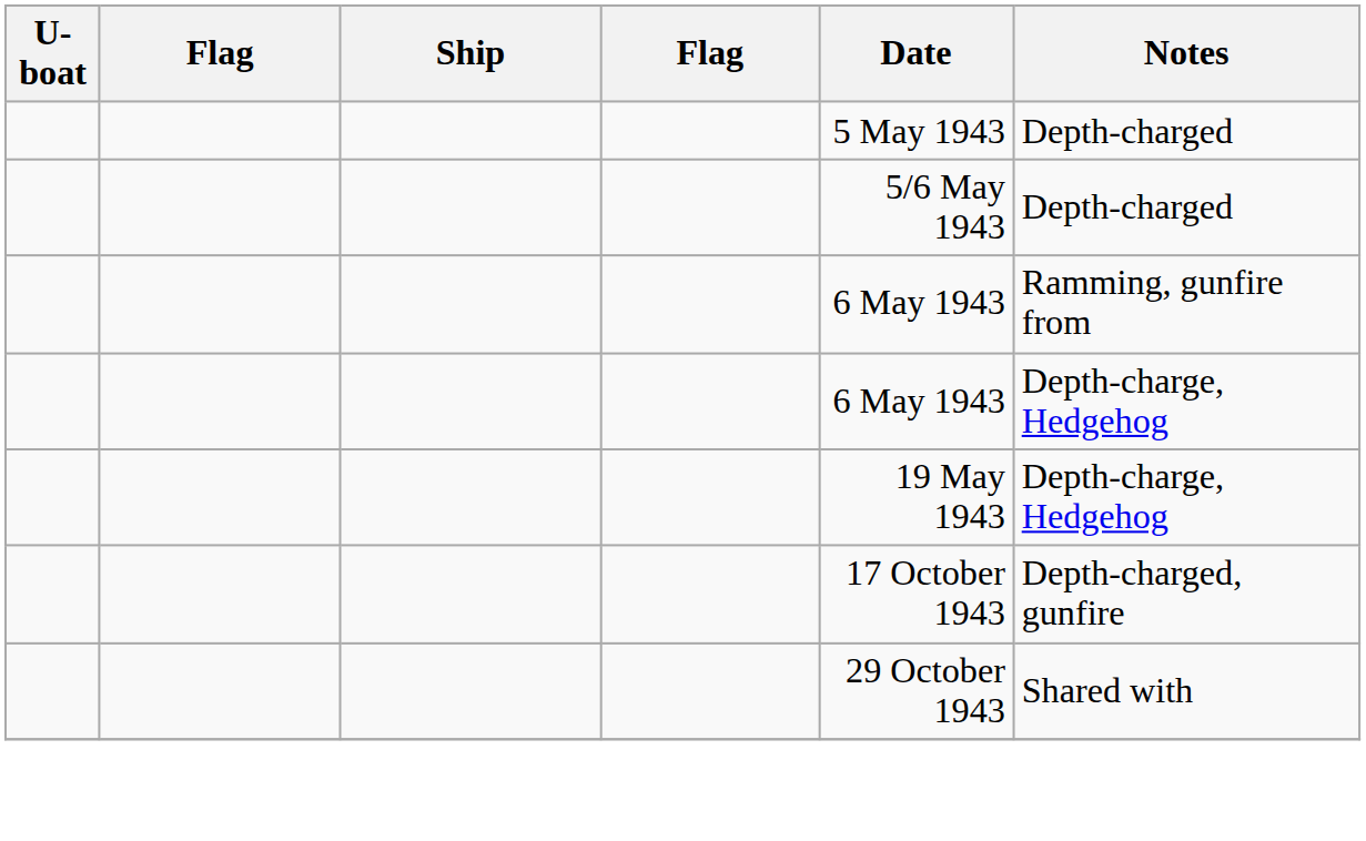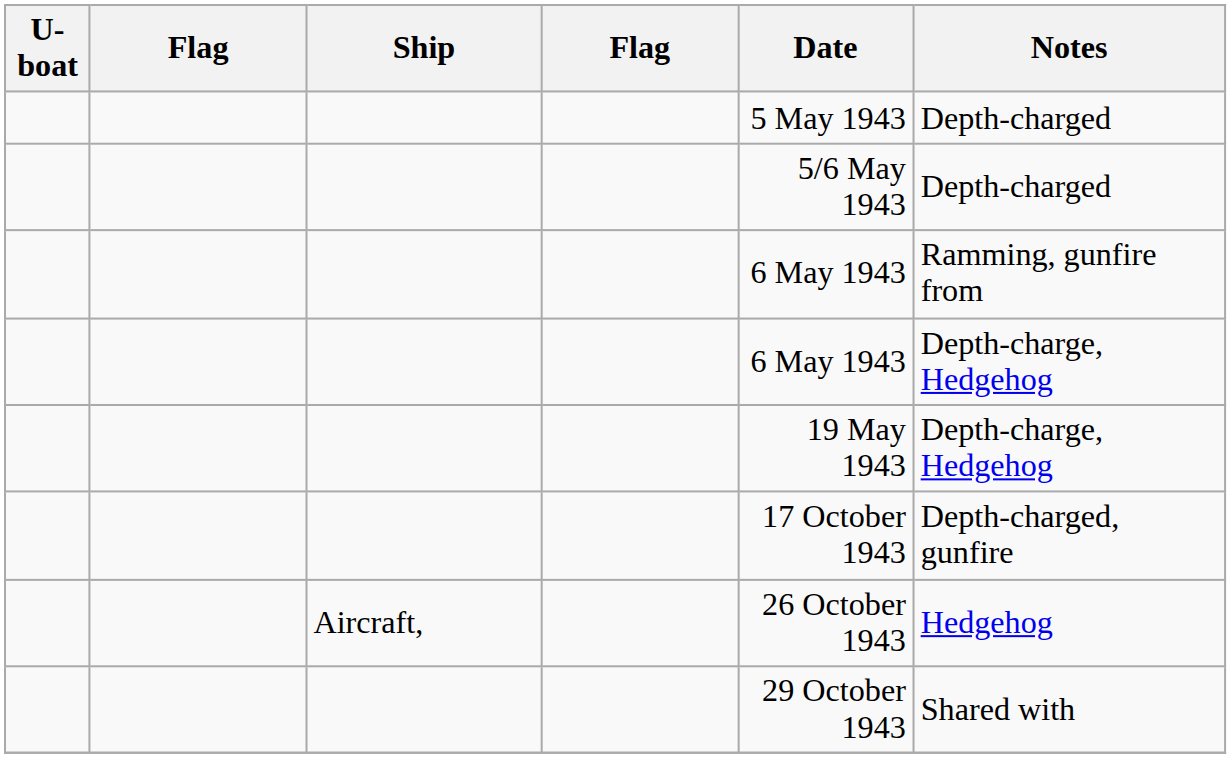+ row: Aircraft, | 26 October 1943 | Hedgehog
